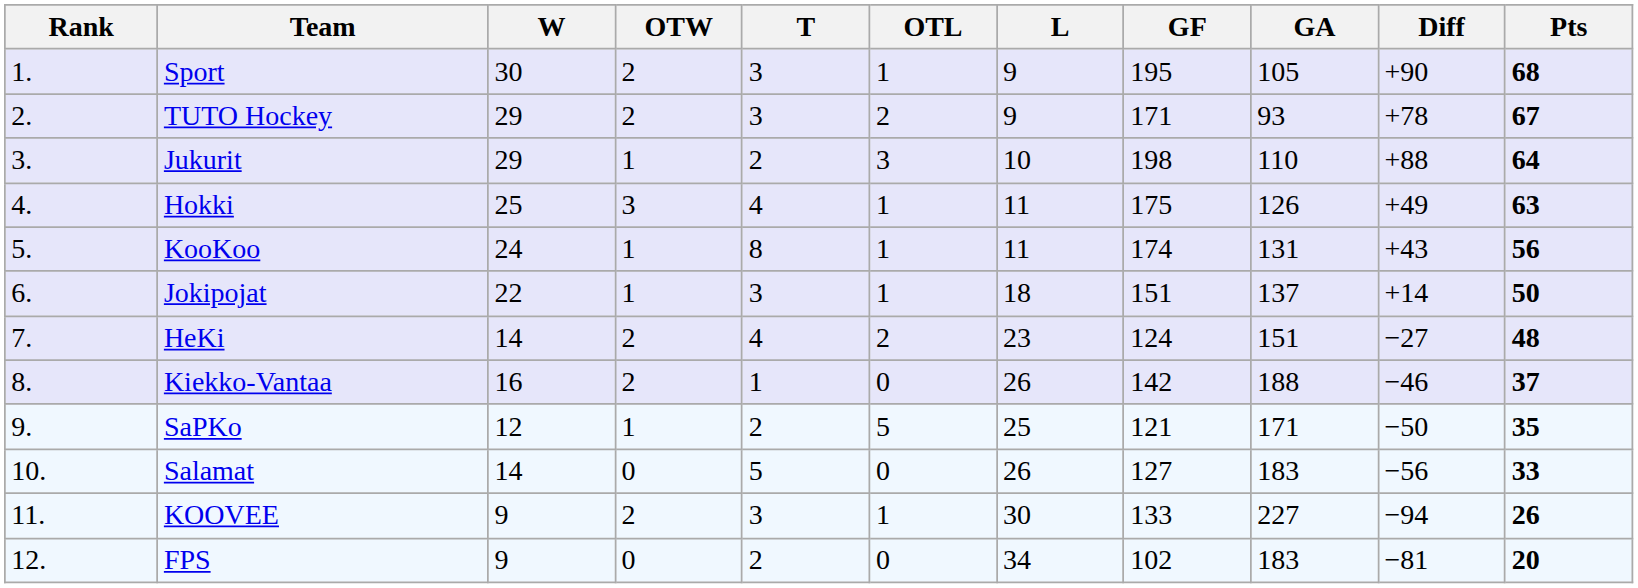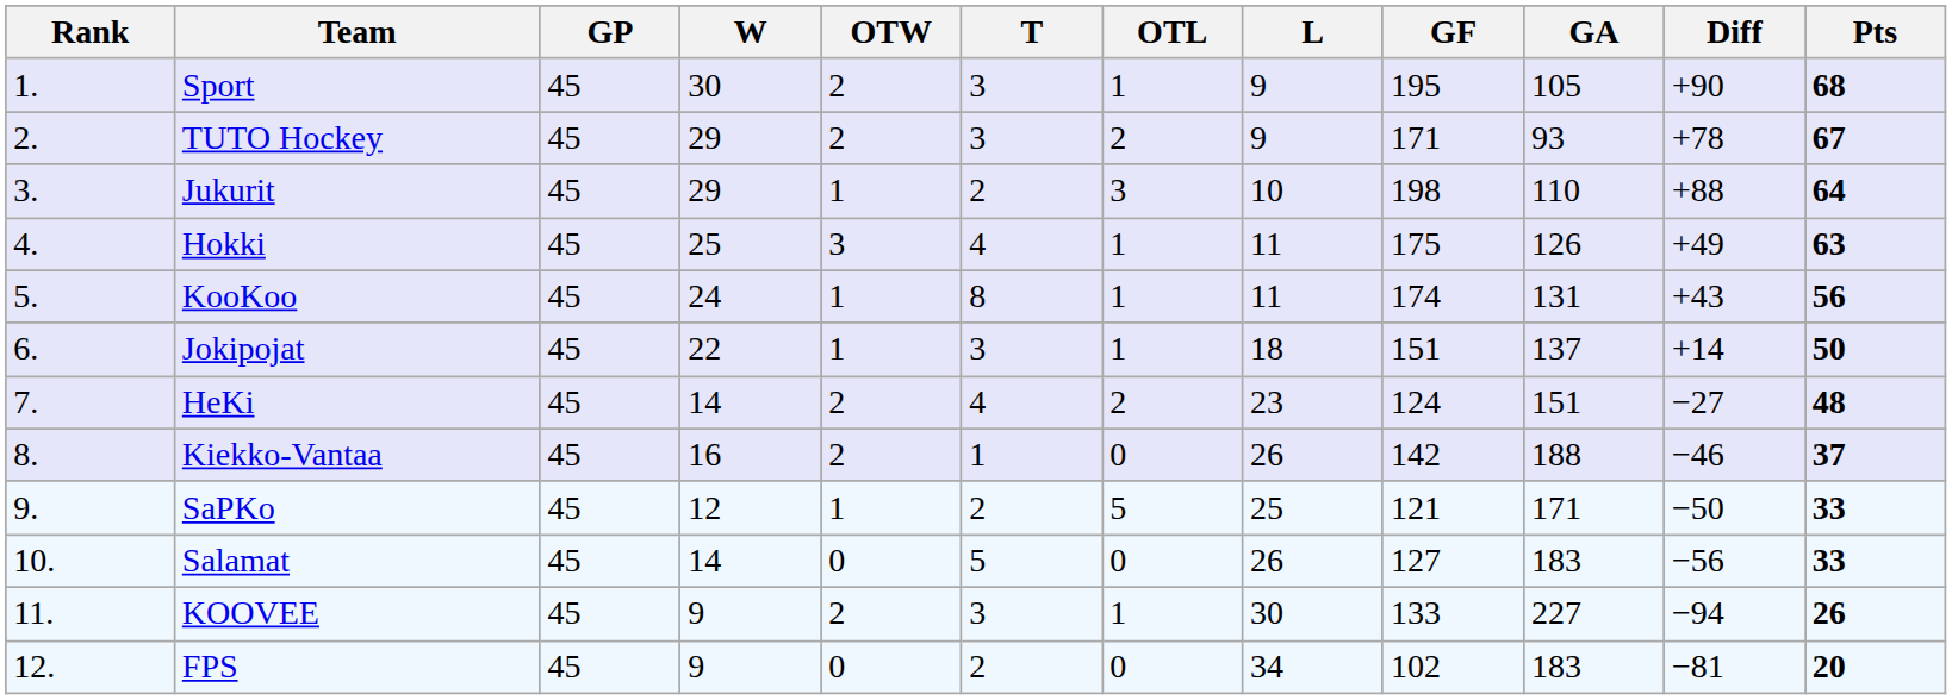+ column: GP | 45 | 45 | 45 | 45 | 45 | 45 | 45 | 45 | 45 | 45 | 45 | 45
SaPKo | Pts: 35 -> 33
